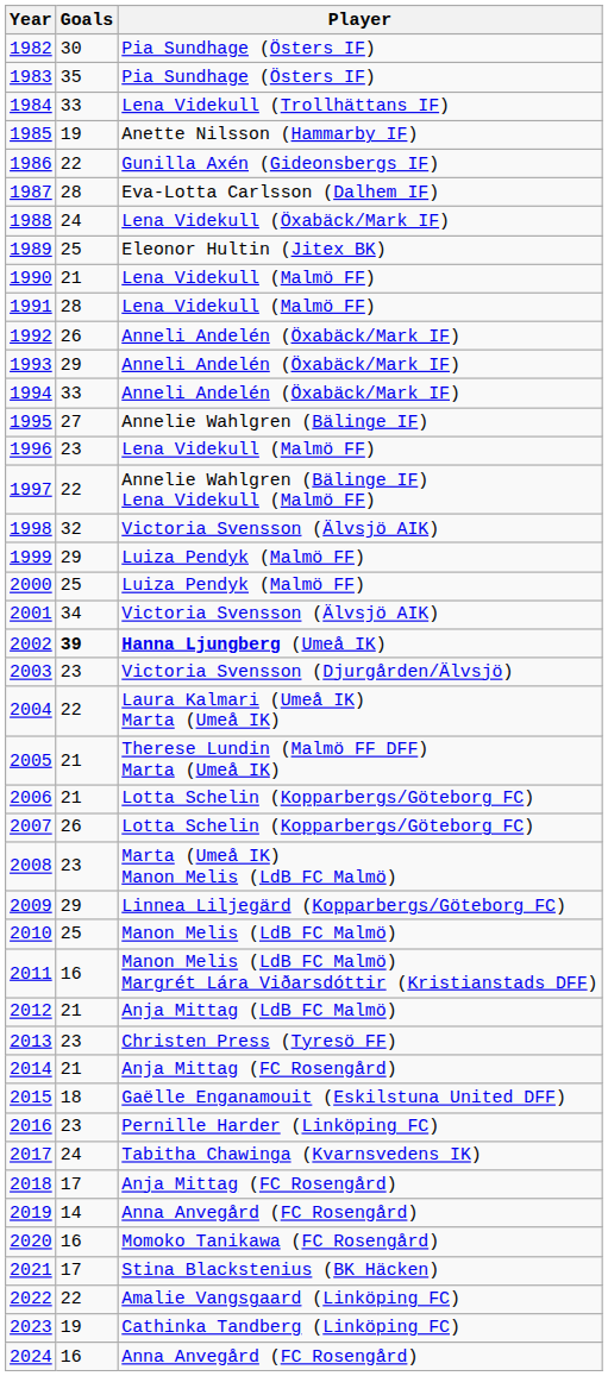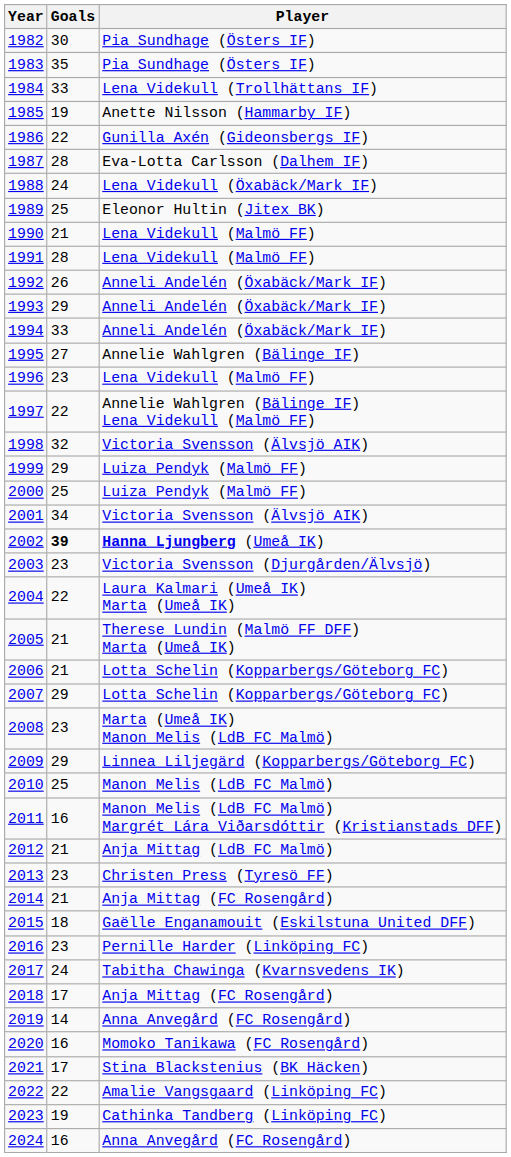2007 | Goals: 26 -> 29
